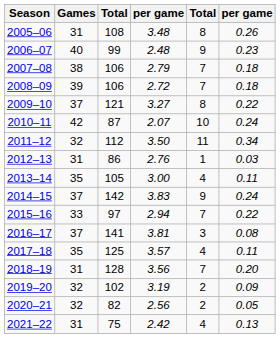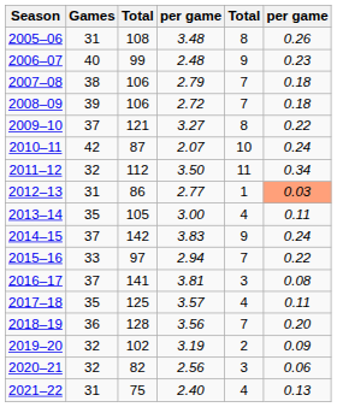2012–13 | column 4: 2.76 -> 2.77
2012–13 | column 6: no background -> lightsalmon background
2018–19 | Games: 31 -> 36
2020–21 | column 5: 2 -> 3
2020–21 | column 6: 0.05 -> 0.06
2021–22 | column 4: 2.42 -> 2.40
